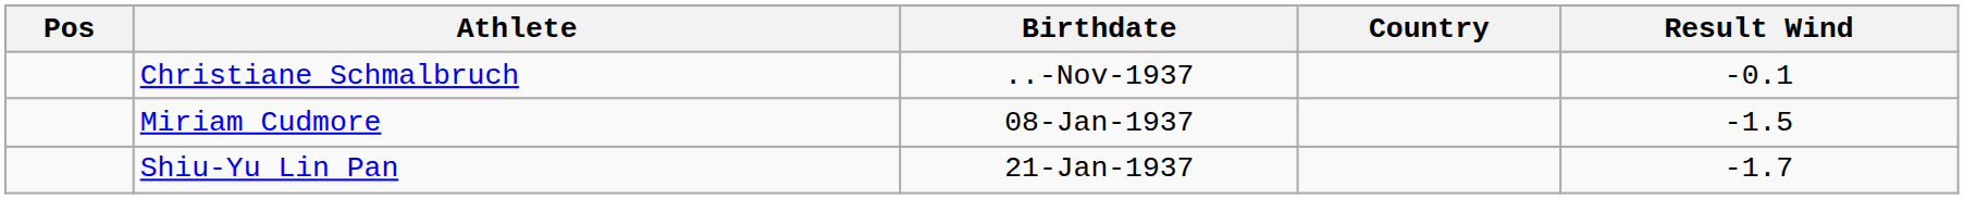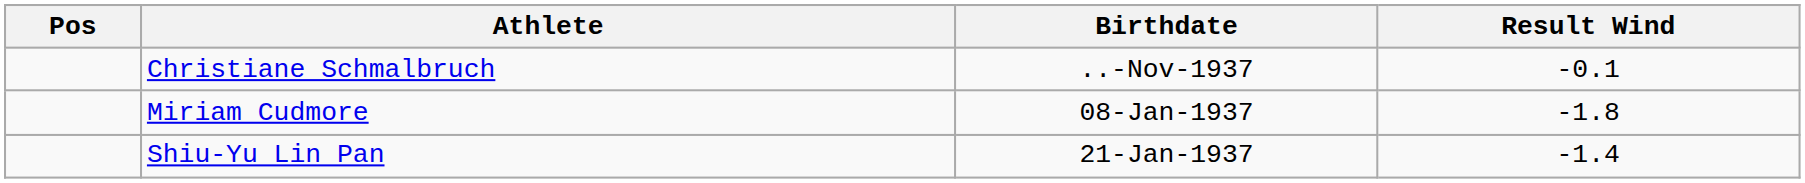- column: Country
Miriam Cudmore | Result Wind: -1.5 -> -1.8
Shiu-Yu Lin Pan | Result Wind: -1.7 -> -1.4
